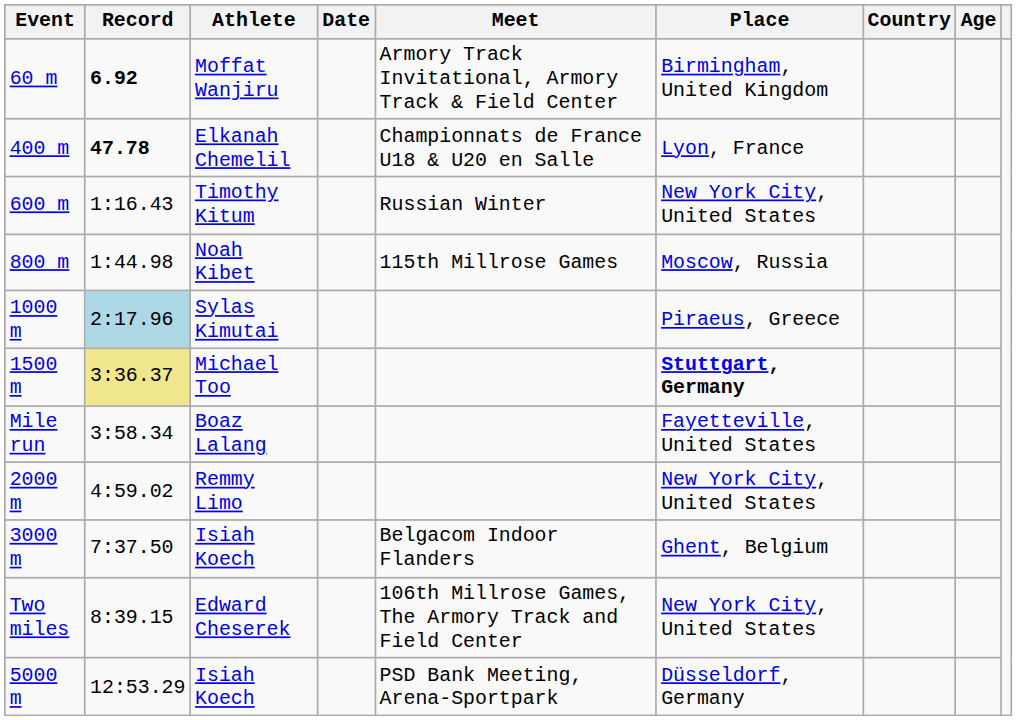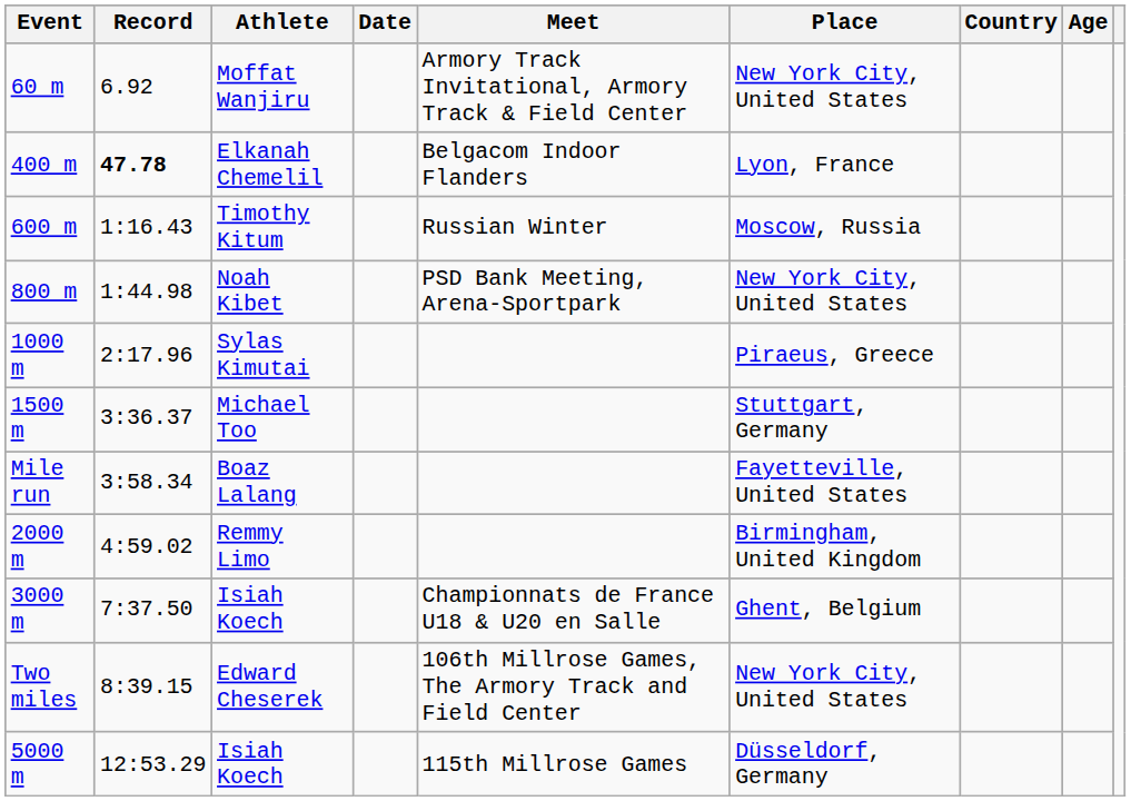Moffat Wanjiru | Record: bold -> normal
Moffat Wanjiru | Place: Birmingham, United Kingdom -> New York City, United States
Elkanah Chemelil | Meet: Championnats de France U18 & U20 en Salle -> Belgacom Indoor Flanders
Timothy Kitum | Place: New York City, United States -> Moscow, Russia
Noah Kibet | Meet: 115th Millrose Games -> PSD Bank Meeting, Arena-Sportpark
Noah Kibet | Place: Moscow, Russia -> New York City, United States
Sylas Kimutai | Record: lightblue background -> no background
Michael Too | Record: khaki background -> no background
Michael Too | Place: bold -> normal
Remmy Limo | Place: New York City, United States -> Birmingham, United Kingdom
3000 m / Isiah Koech | Meet: Belgacom Indoor Flanders -> Championnats de France U18 & U20 en Salle
5000 m / Isiah Koech | Meet: PSD Bank Meeting, Arena-Sportpark -> 115th Millrose Games
